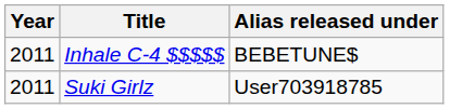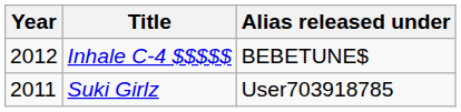Inhale C-4 $$$$$ | Year: 2011 -> 2012
